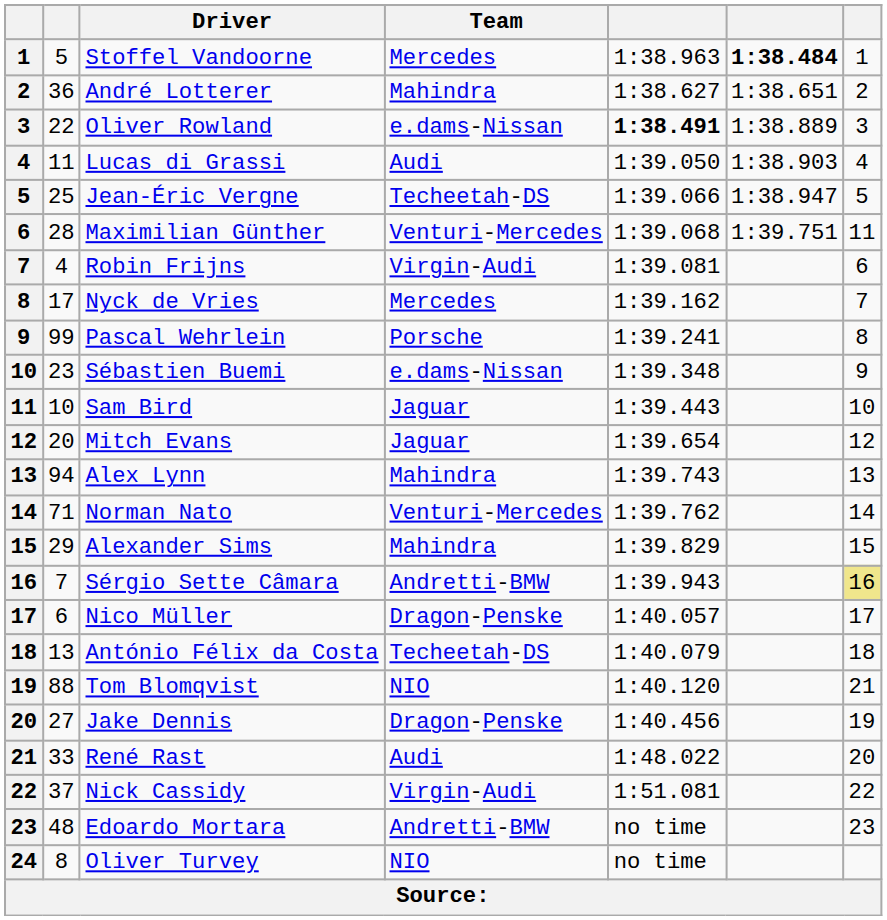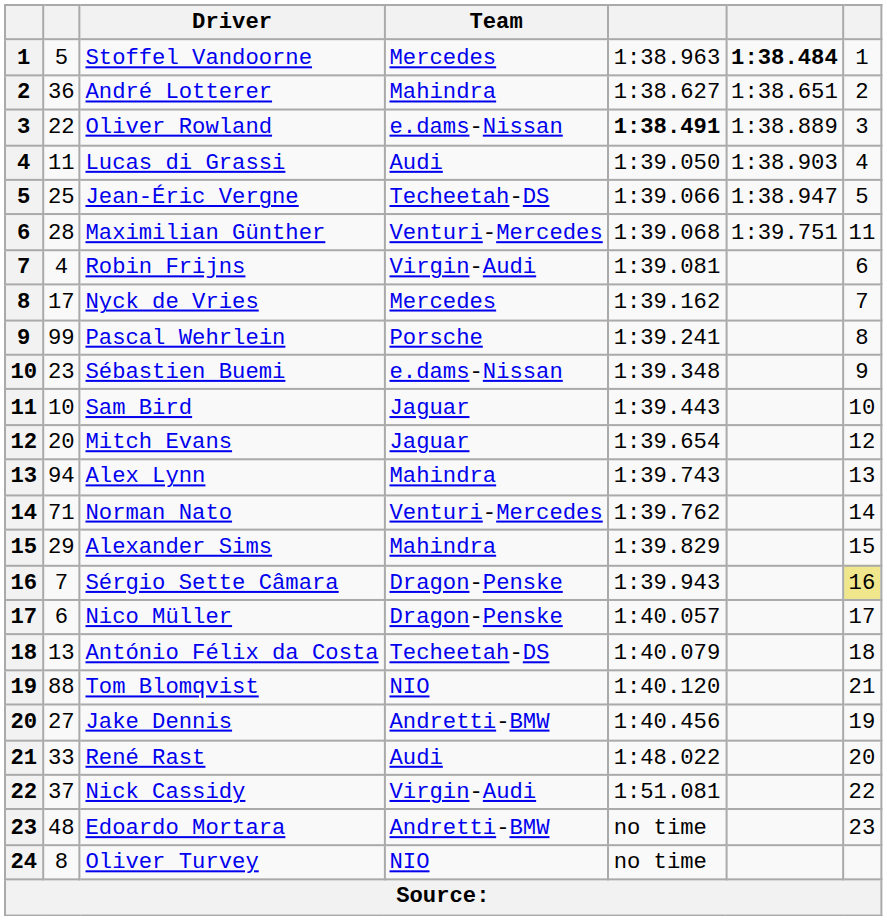Sérgio Sette Câmara | Team: Andretti-BMW -> Dragon-Penske
Jake Dennis | Team: Dragon-Penske -> Andretti-BMW
